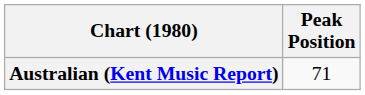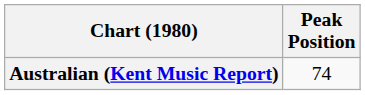Australian (Kent Music Report) | Peak Position: 71 -> 74
